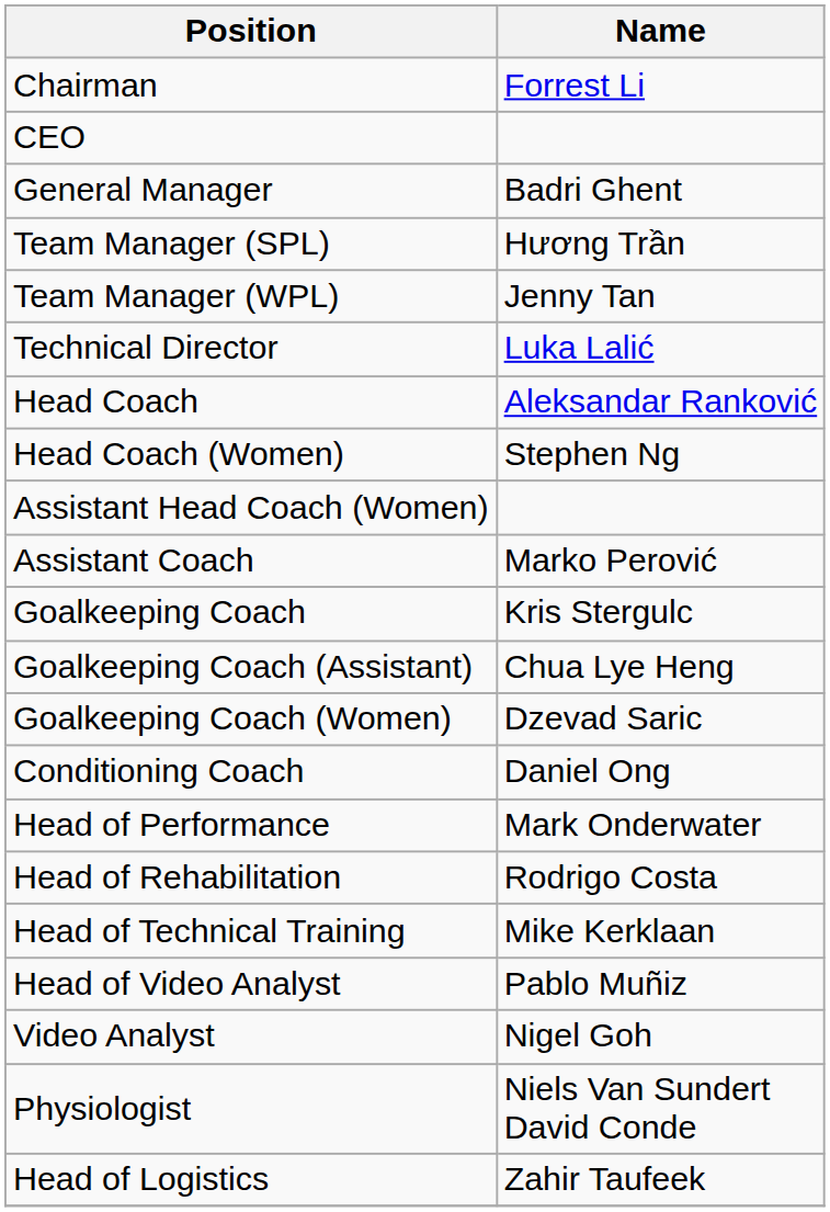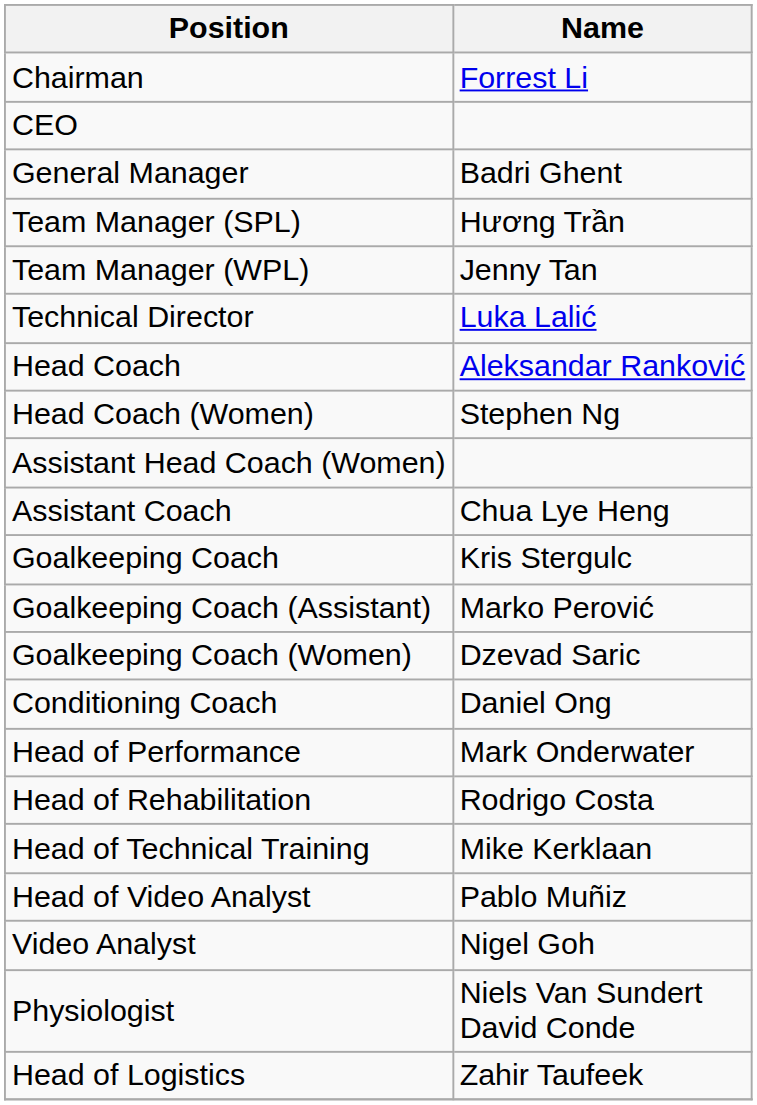Assistant Coach | Name: Marko Perović -> Chua Lye Heng
Goalkeeping Coach (Assistant) | Name: Chua Lye Heng -> Marko Perović
